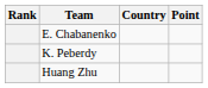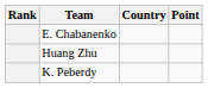rows swapped: Huang Zhu <-> K. Peberdy
